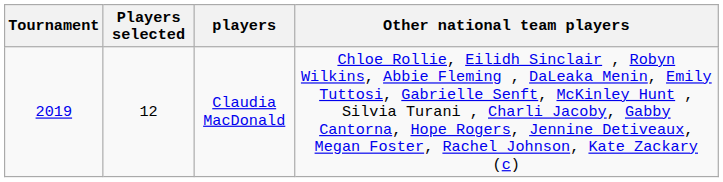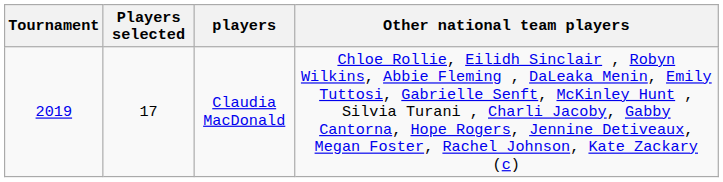Claudia MacDonald | Players selected: 12 -> 17
